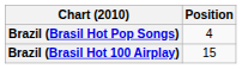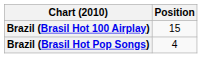rows swapped: Brazil (Brasil Hot 100 Airplay) <-> Brazil (Brasil Hot Pop Songs)
